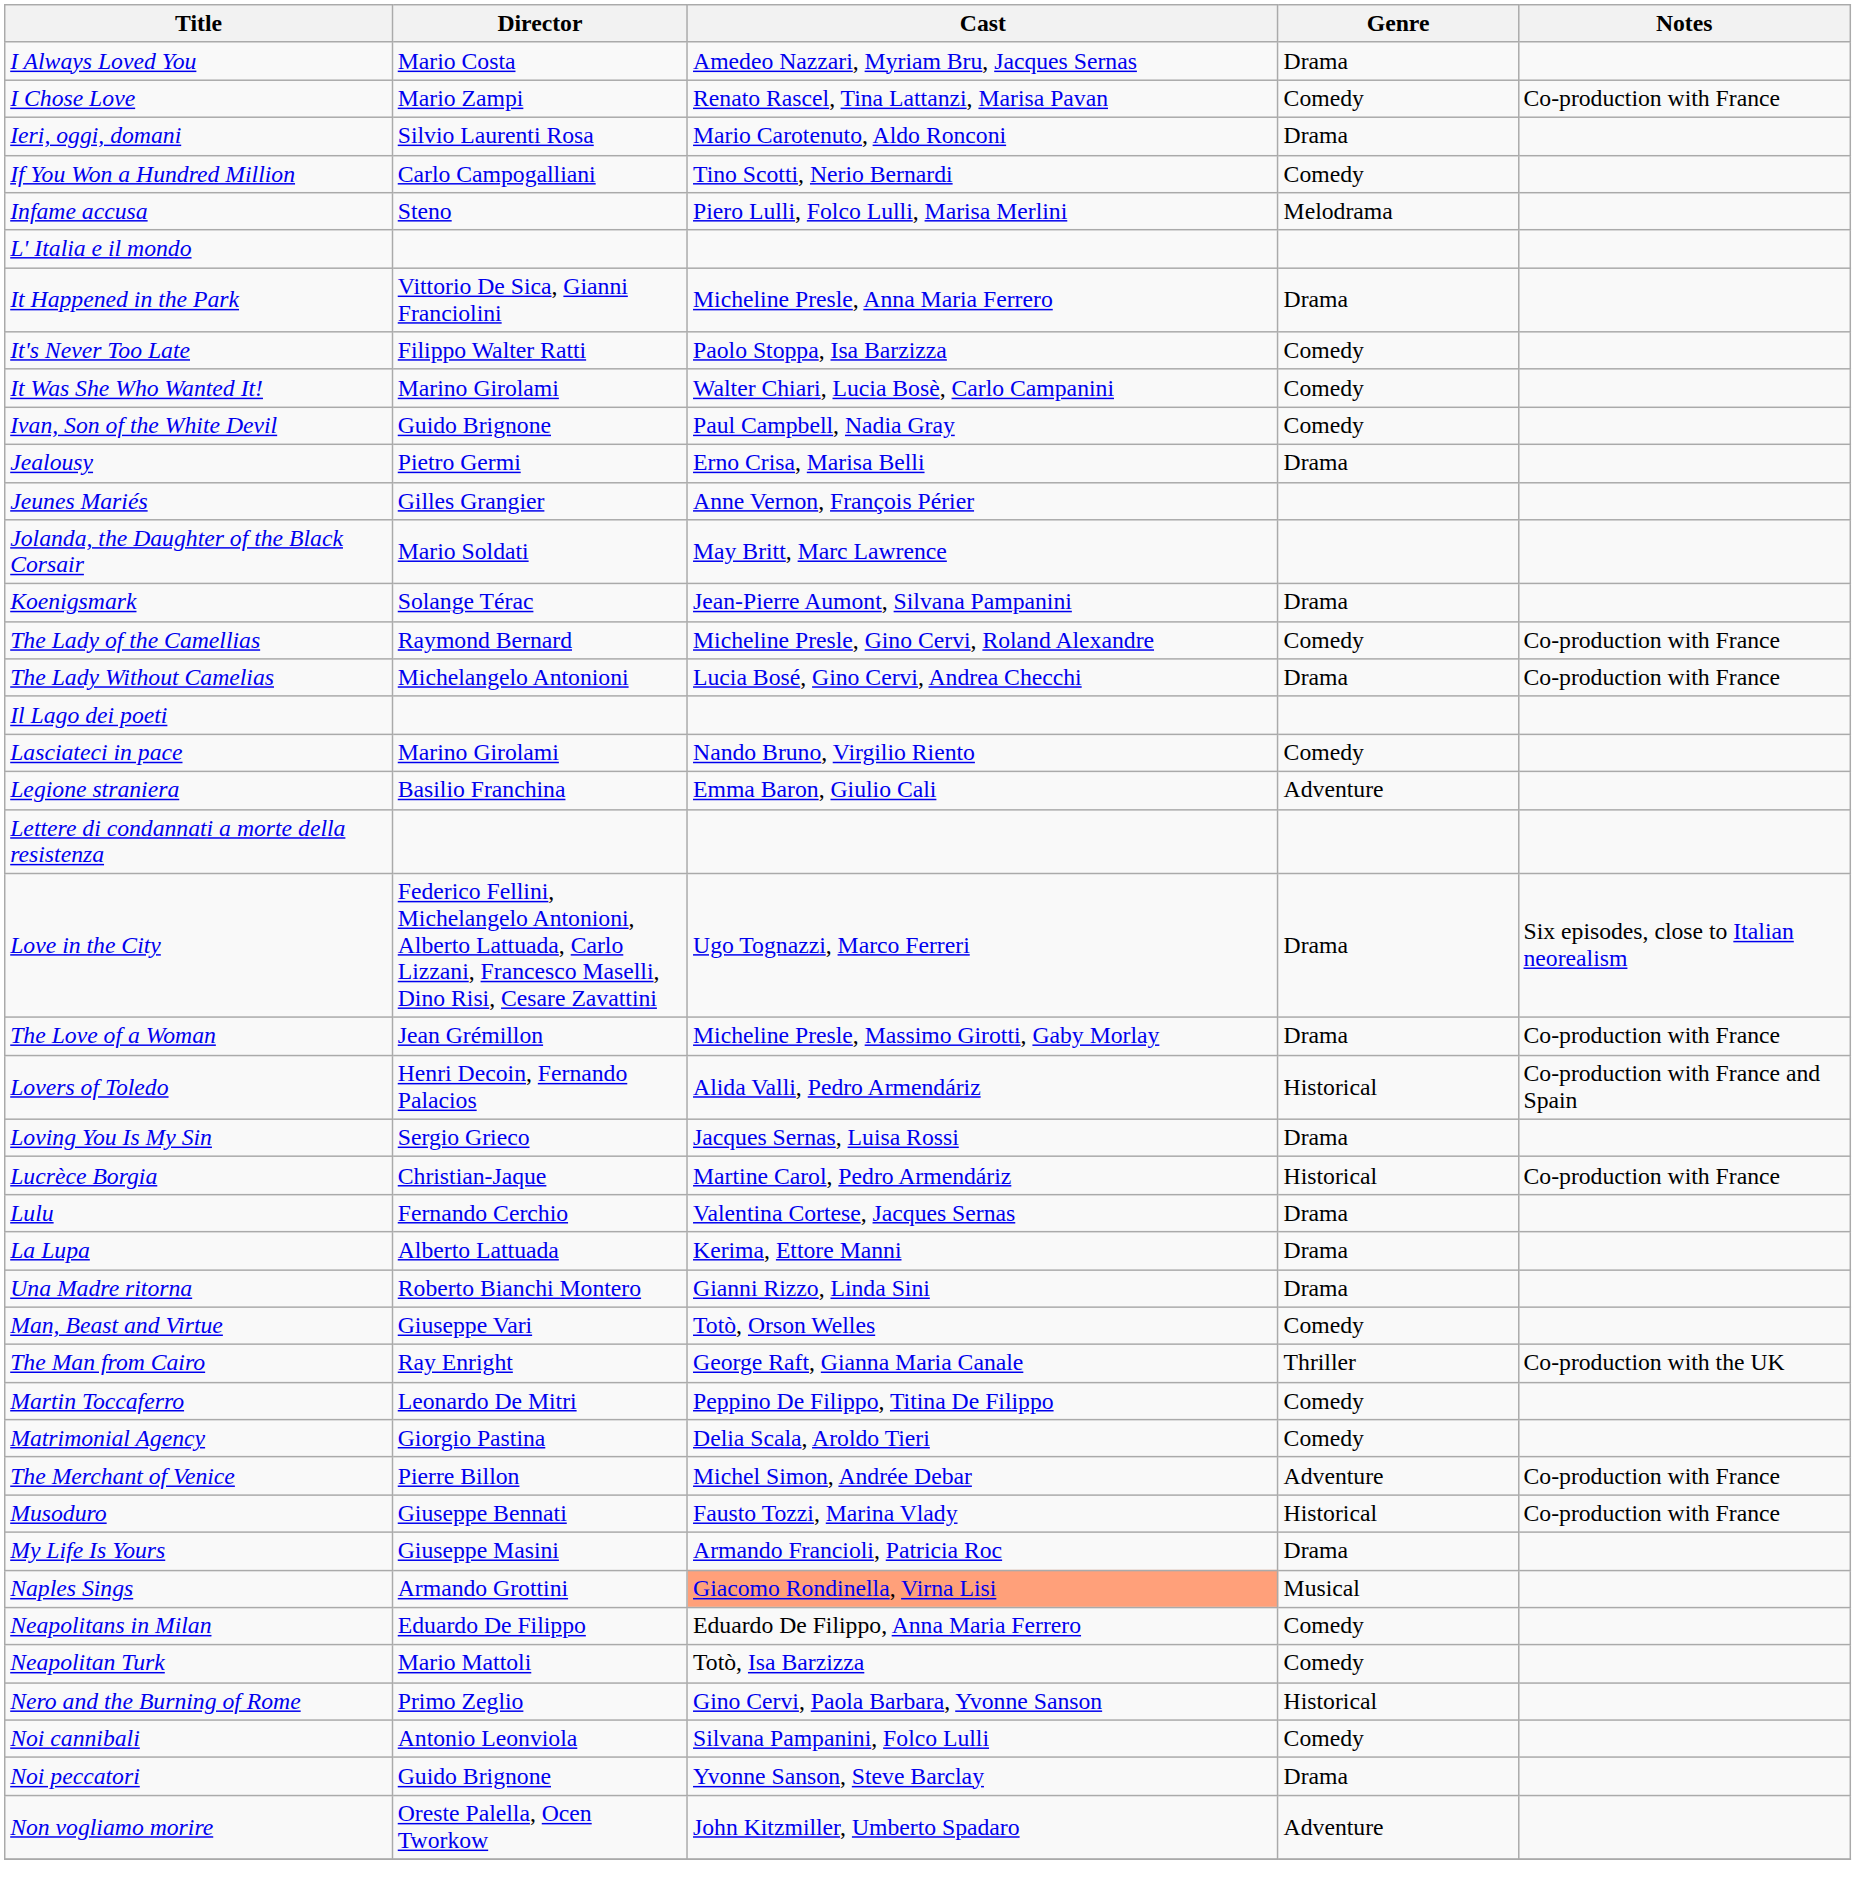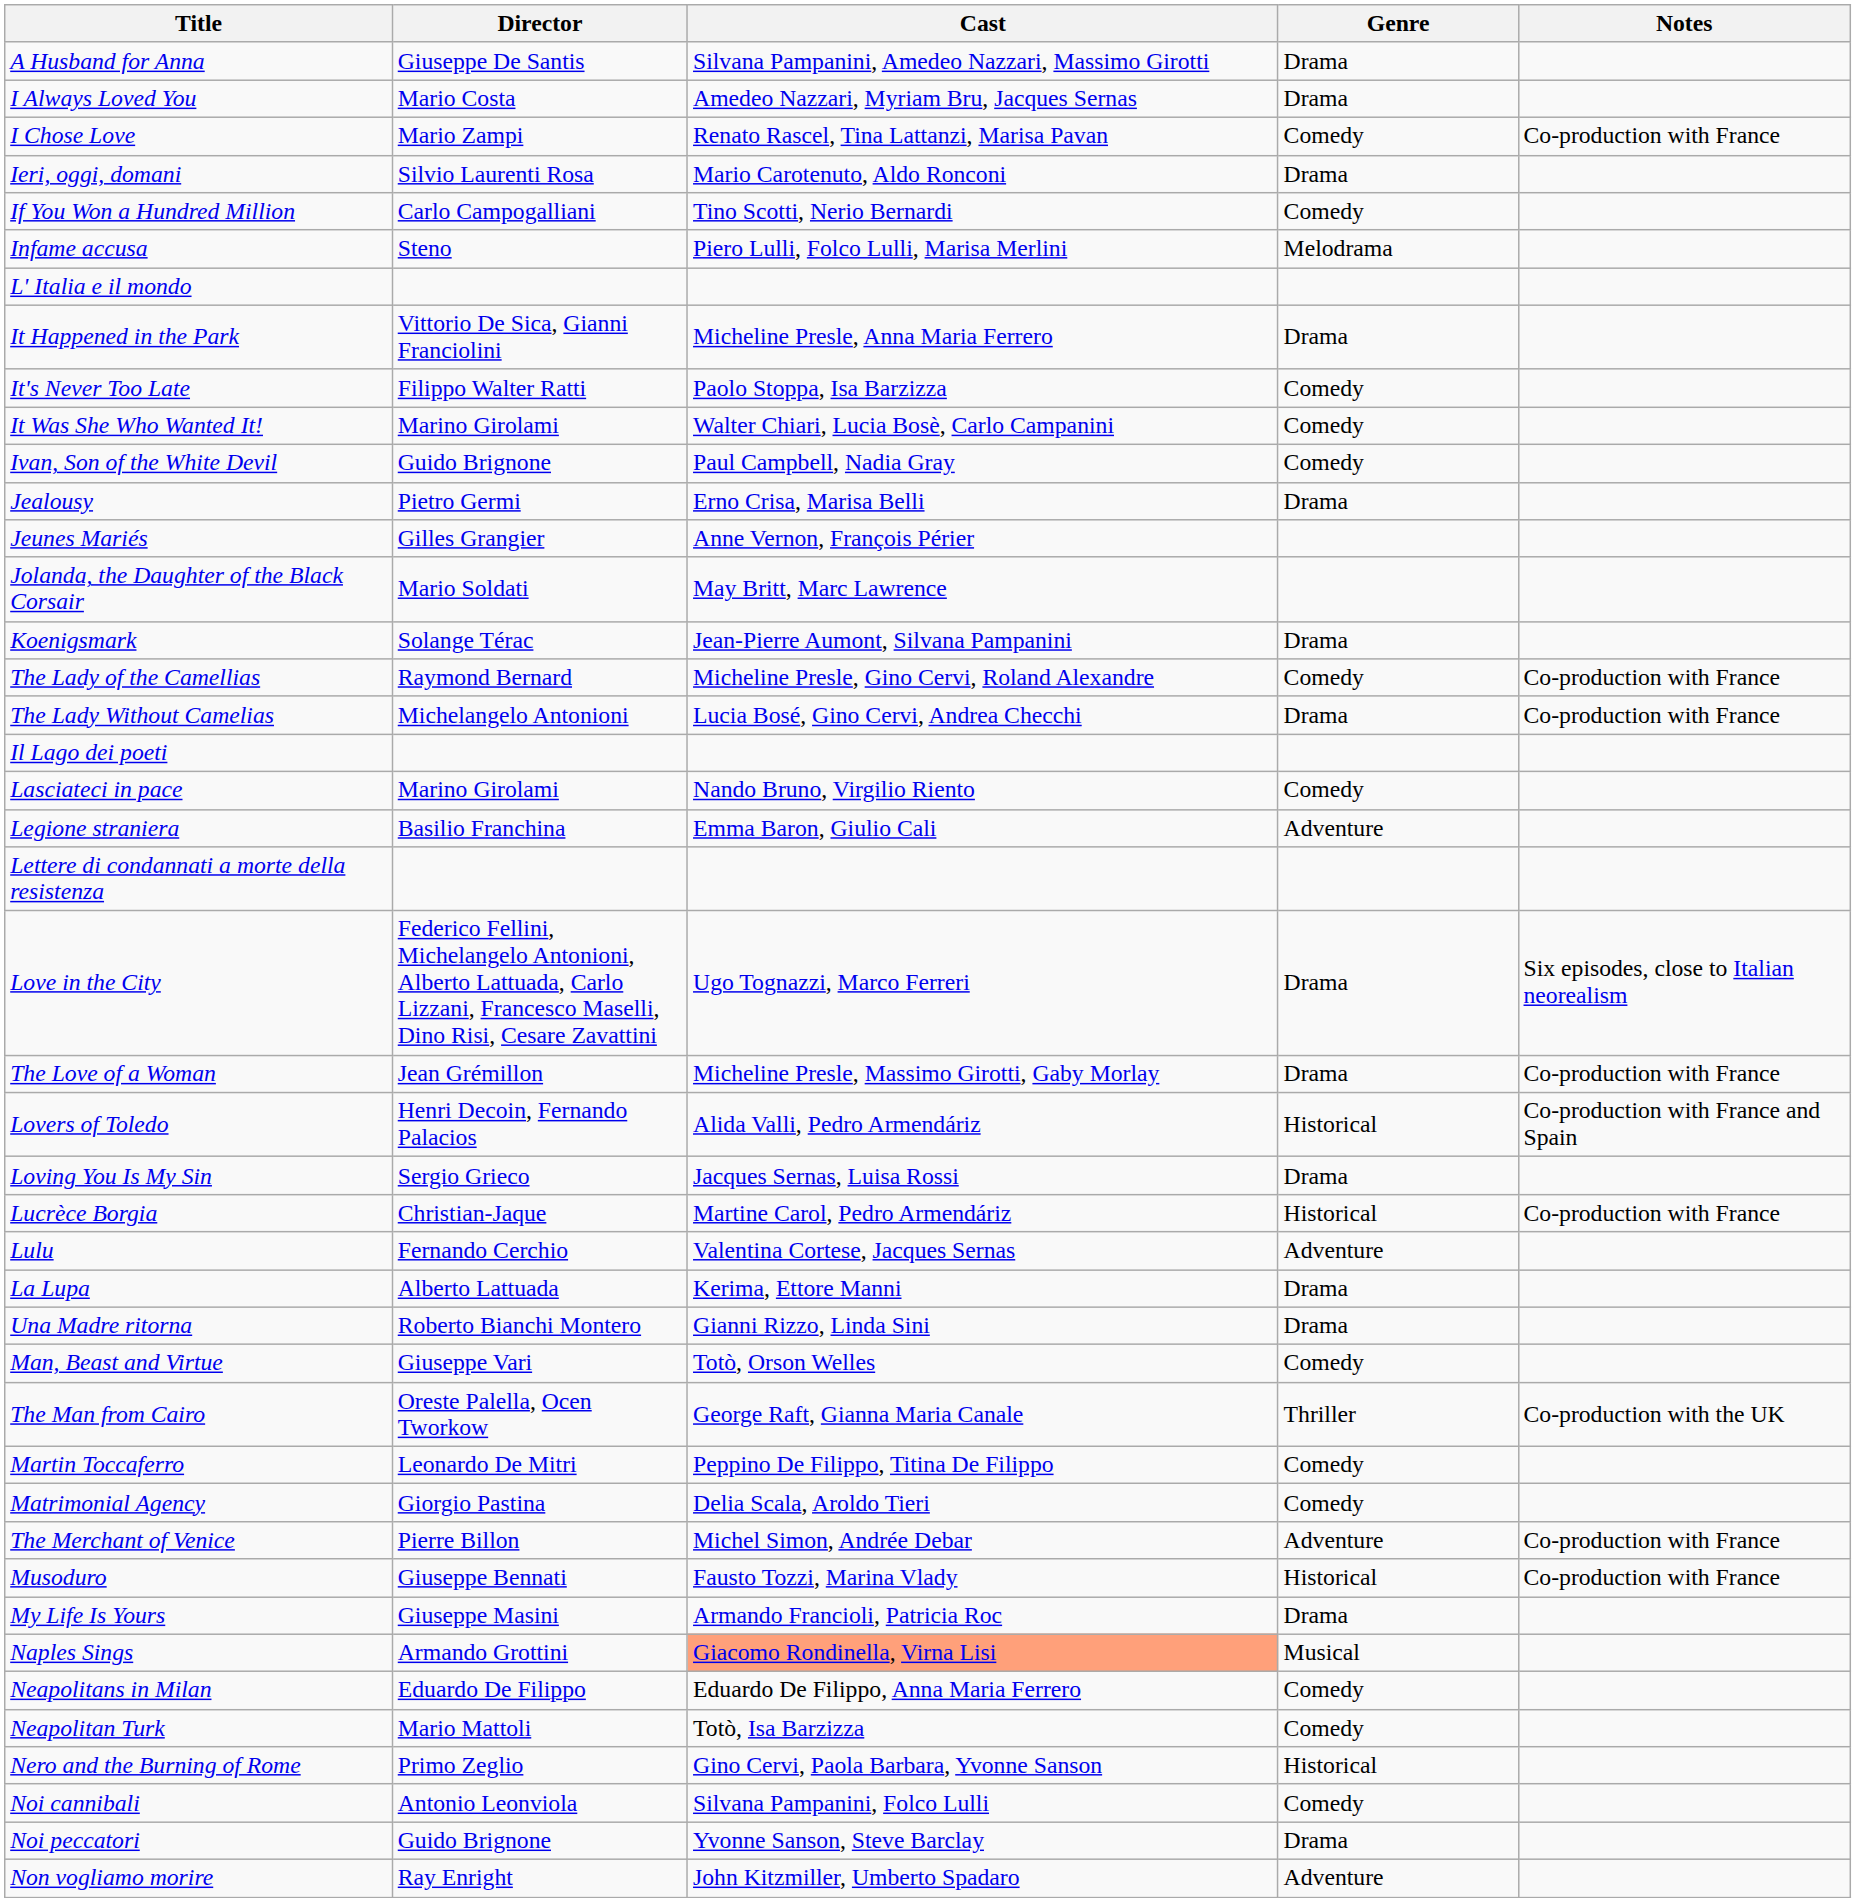+ row: A Husband for Anna | Giuseppe De Santis | Silvana Pampanini, Amedeo Nazzari, Massimo Girotti | Drama
Lulu | Genre: Drama -> Adventure
The Man from Cairo | Director: Ray Enright -> Oreste Palella, Ocen Tworkow
Non vogliamo morire | Director: Oreste Palella, Ocen Tworkow -> Ray Enright
